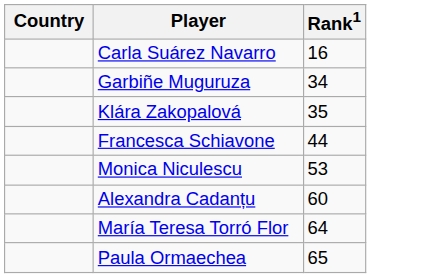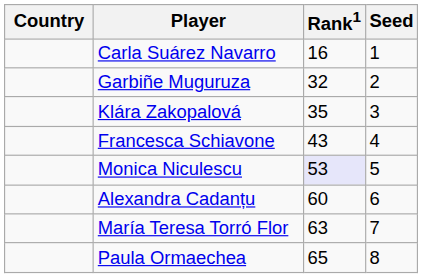+ column: Seed | 1 | 2 | 3 | 4 | 5 | 6 | 7 | 8
Garbiñe Muguruza | Rank1: 34 -> 32
Francesca Schiavone | Rank1: 44 -> 43
Monica Niculescu | Rank1: no background -> lavender background
María Teresa Torró Flor | Rank1: 64 -> 63
